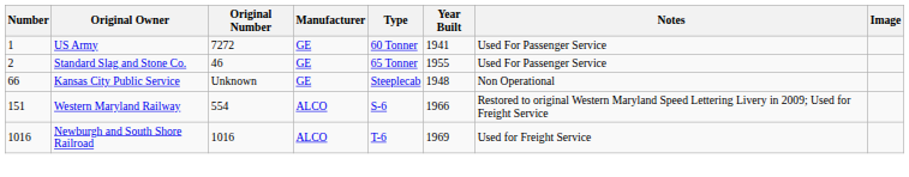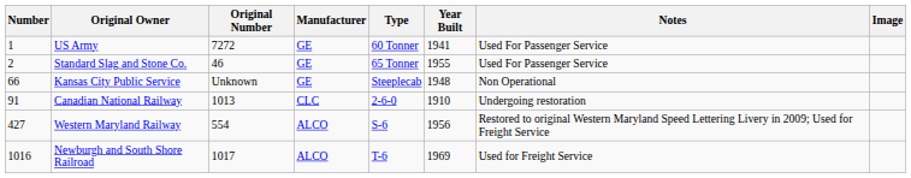+ row: 91 | Canadian National Railway | 1013 | CLC | 2-6-0 | 1910 | Undergoing restoration
Western Maryland Railway | Number: 151 -> 427
Western Maryland Railway | Year Built: 1966 -> 1956
Newburgh and South Shore Railroad | Original Number: 1016 -> 1017
